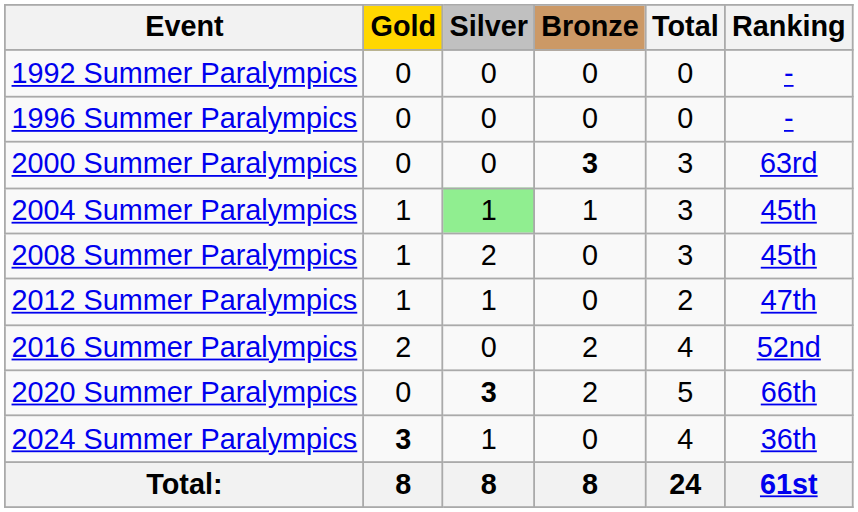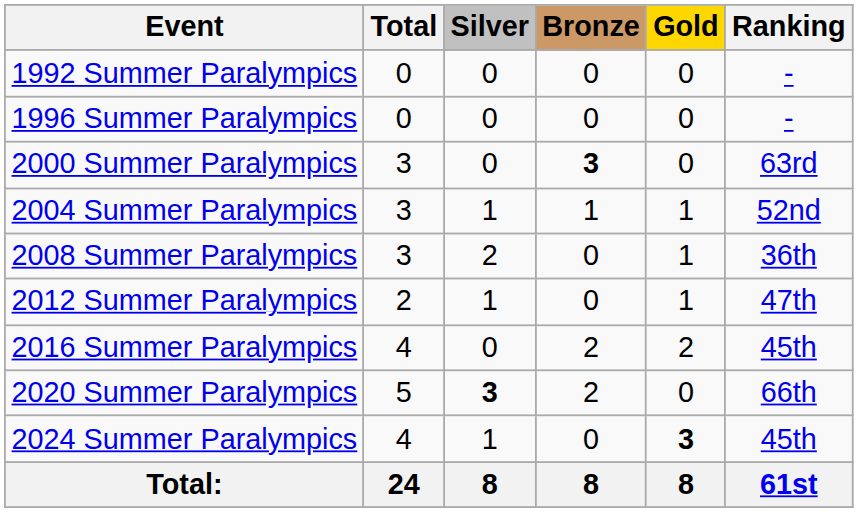columns swapped: Gold <-> Total
2004 Summer Paralympics | Silver: lightgreen background -> no background
2004 Summer Paralympics | Ranking: 45th -> 52nd
2008 Summer Paralympics | Ranking: 45th -> 36th
2016 Summer Paralympics | Ranking: 52nd -> 45th
2024 Summer Paralympics | Ranking: 36th -> 45th
